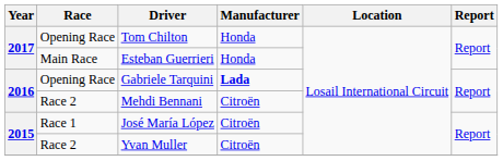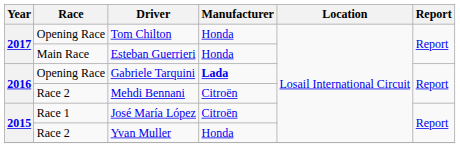Yvan Muller | Manufacturer: Citroën -> Honda
